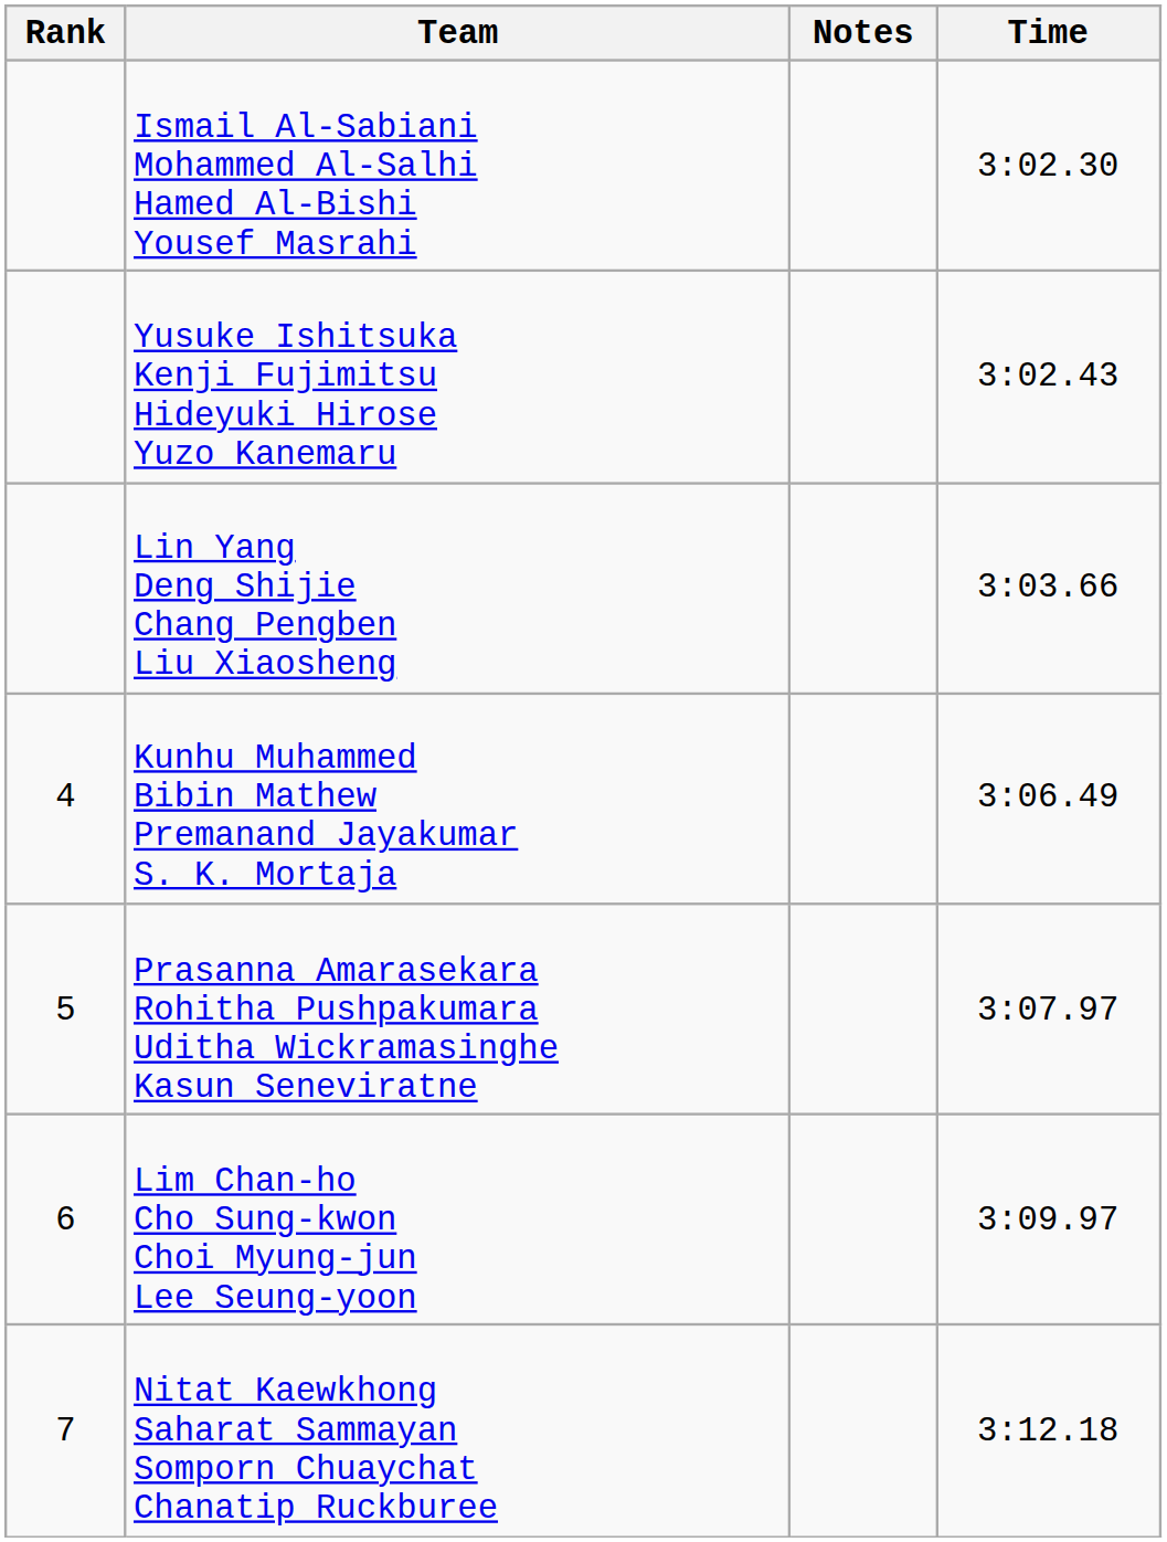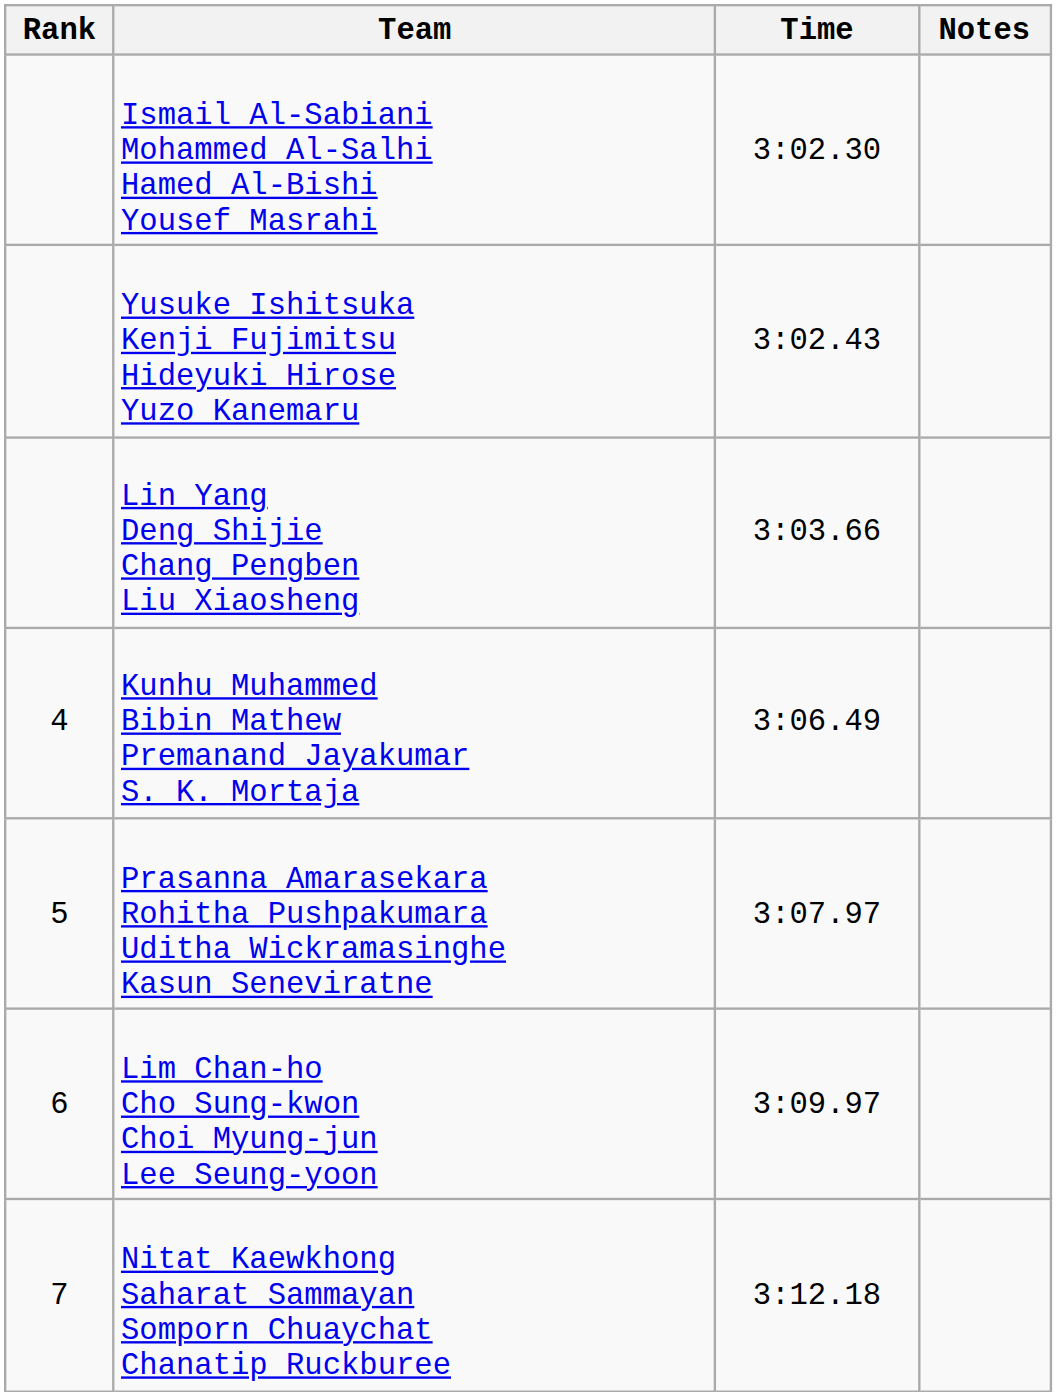columns swapped: Time <-> Notes
